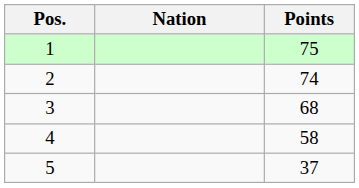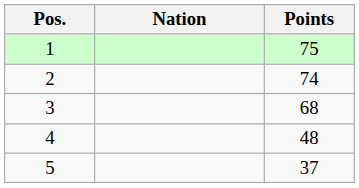4 | Points: 58 -> 48
